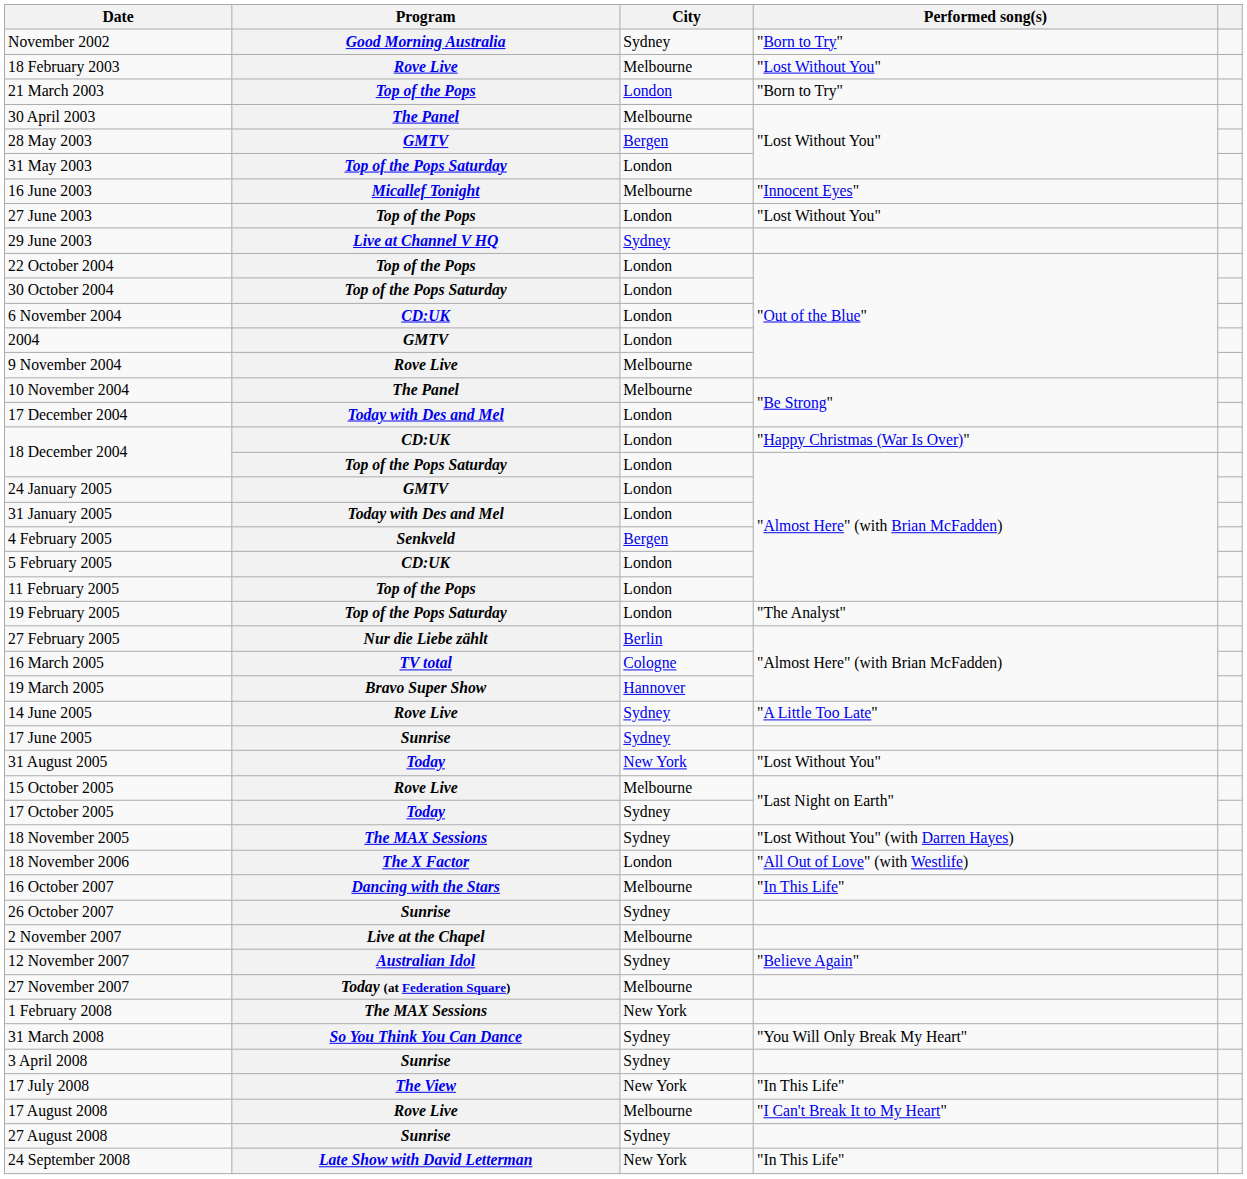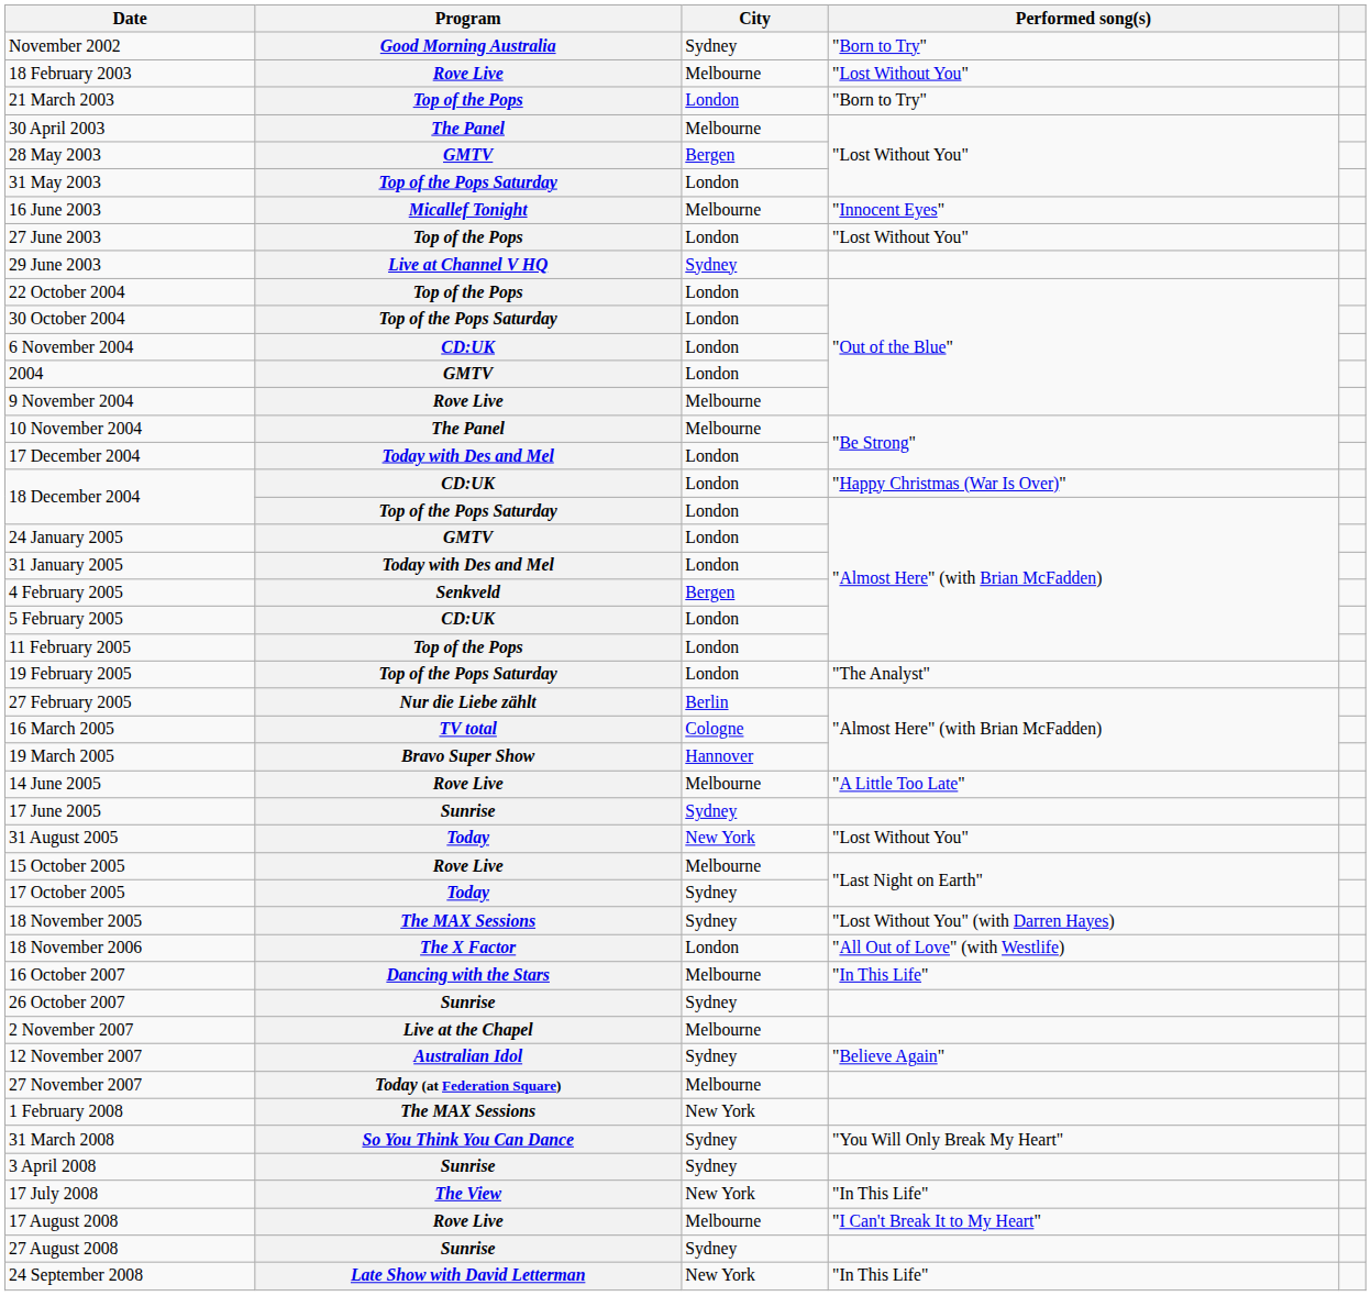14 June 2005 | City: Sydney -> Melbourne
